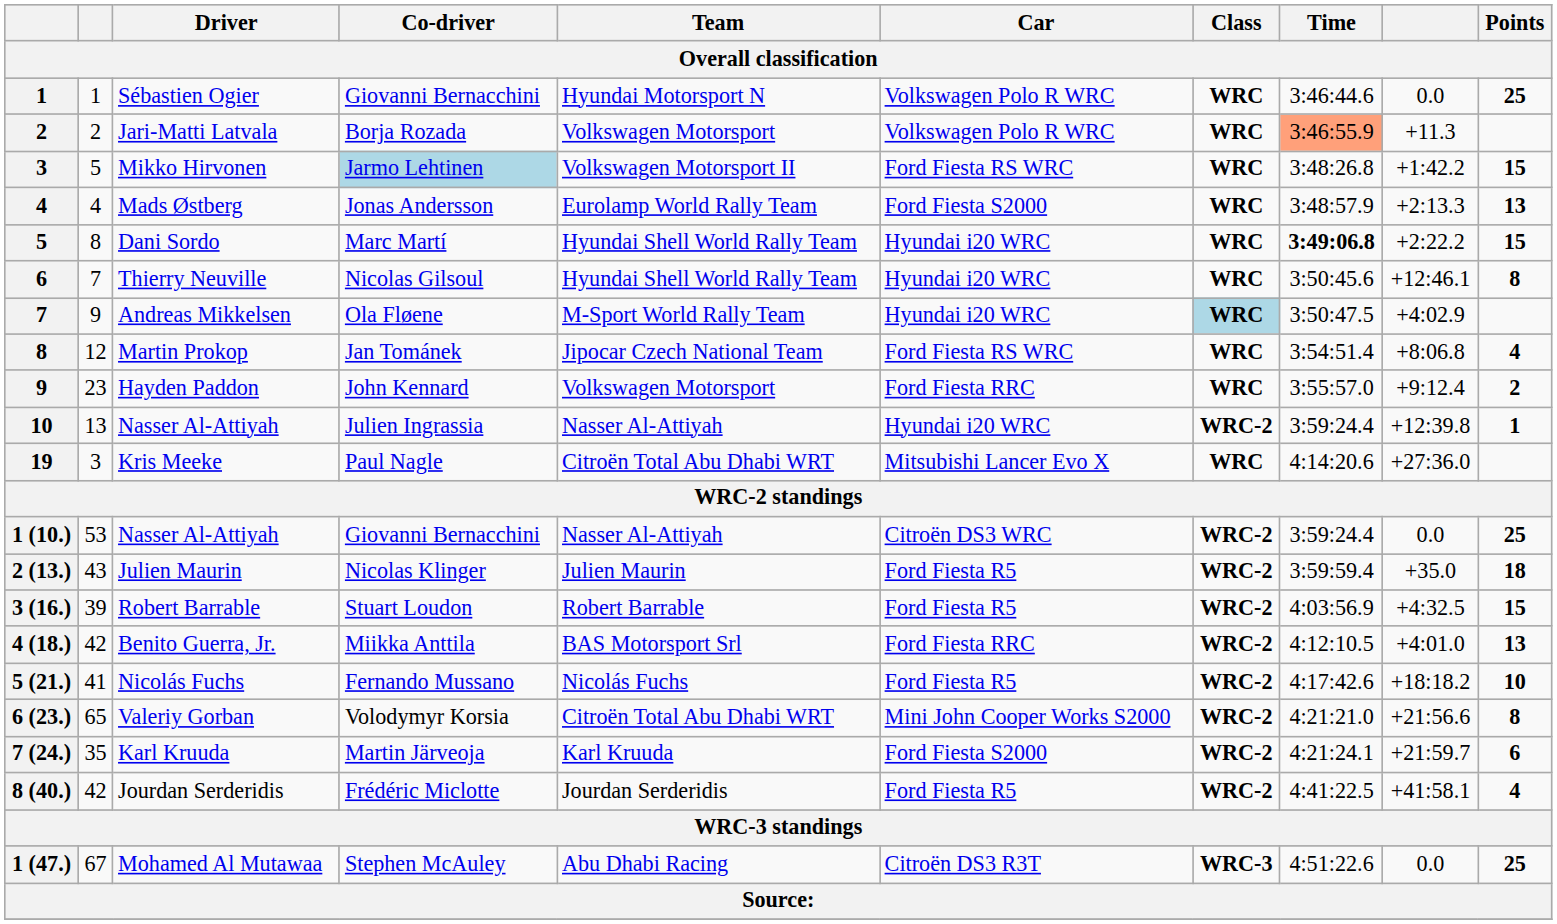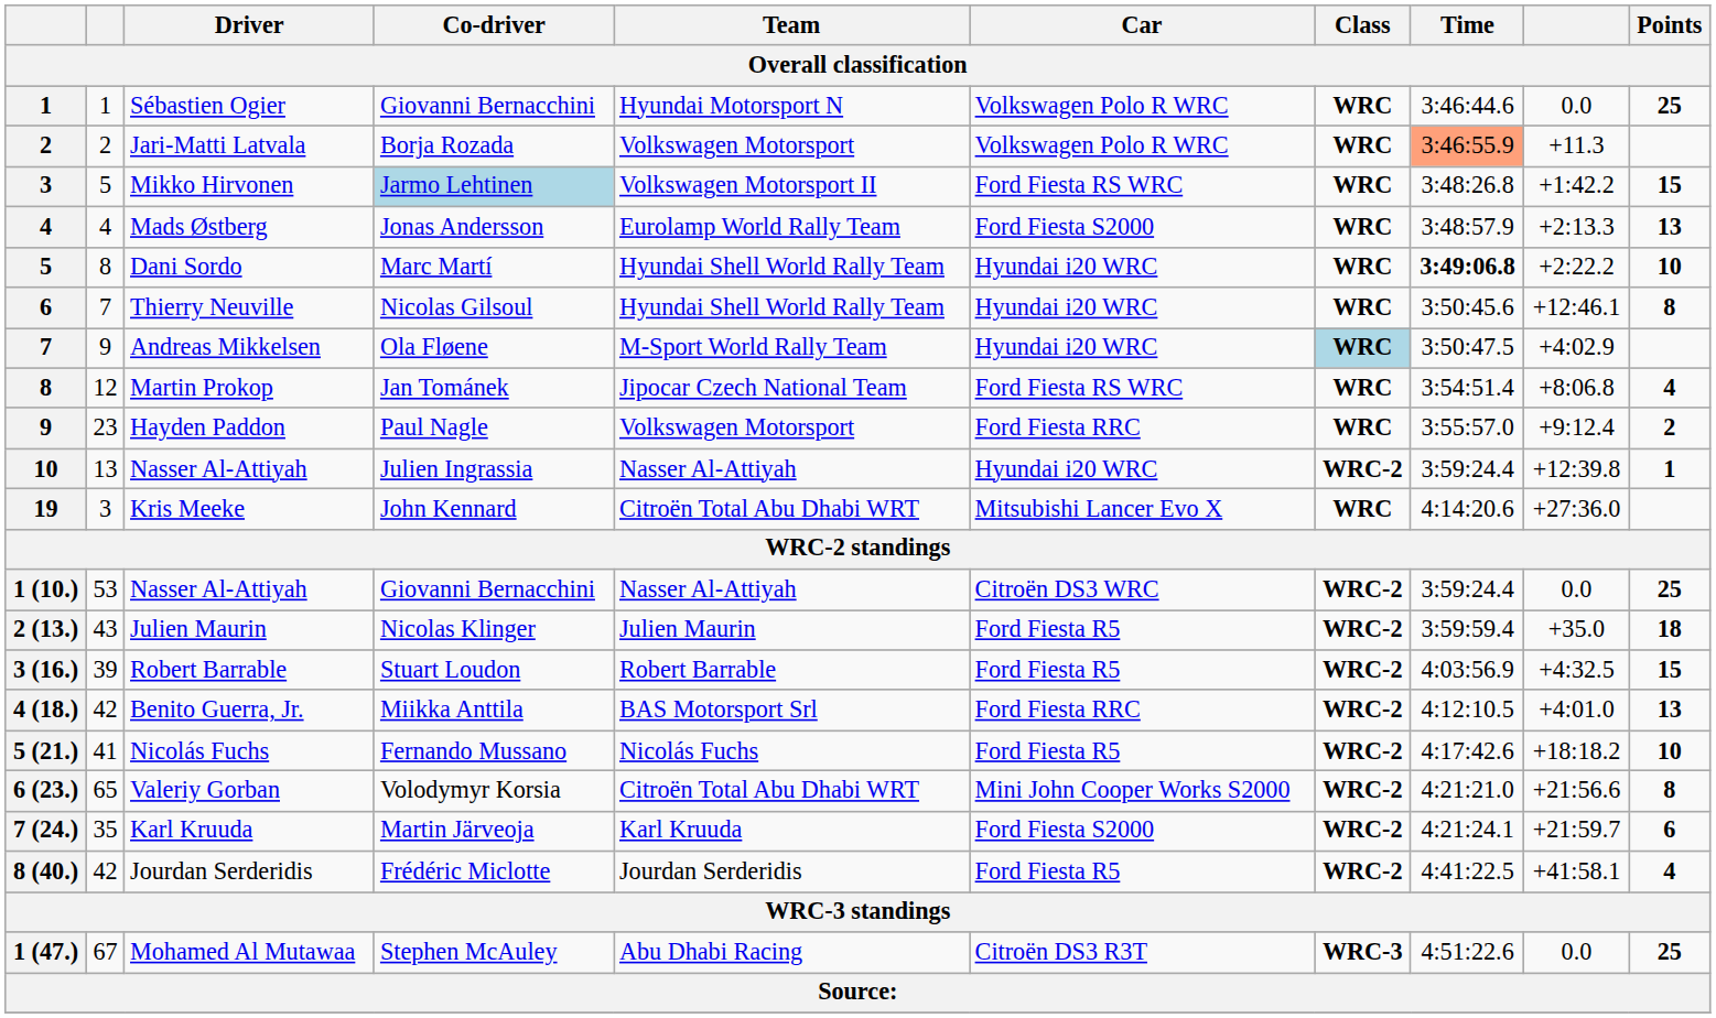Dani Sordo | Points: 15 -> 10
Hayden Paddon | Co-driver: John Kennard -> Paul Nagle
Kris Meeke | Co-driver: Paul Nagle -> John Kennard
